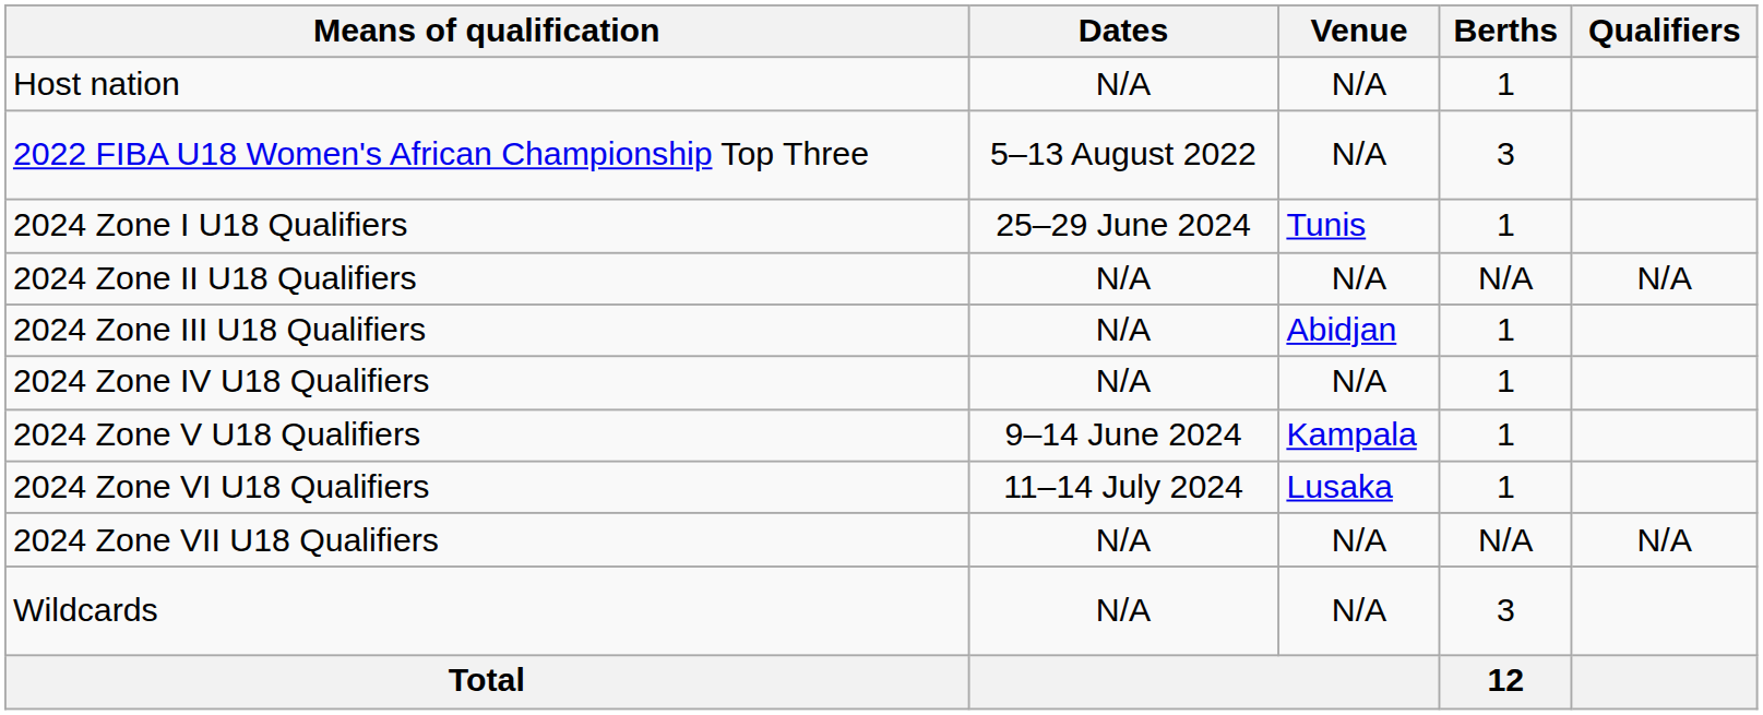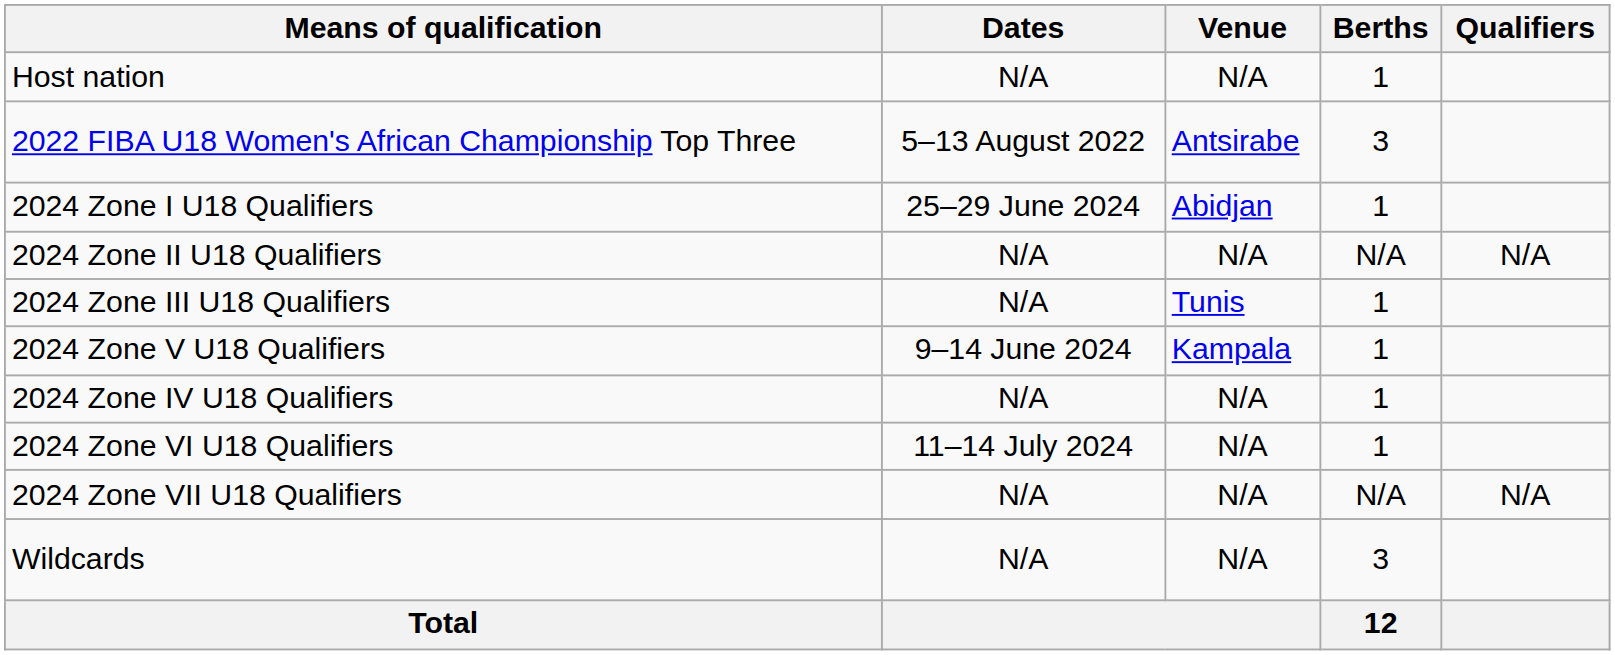2022 FIBA U18 Women's African Championship Top Three | Venue: N/A -> Antsirabe
2024 Zone I U18 Qualifiers | Venue: Tunis -> Abidjan
2024 Zone III U18 Qualifiers | Venue: Abidjan -> Tunis
rows swapped: 2024 Zone IV U18 Qualifiers <-> 2024 Zone V U18 Qualifiers
2024 Zone VI U18 Qualifiers | Venue: Lusaka -> N/A
